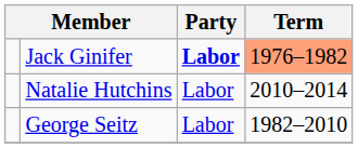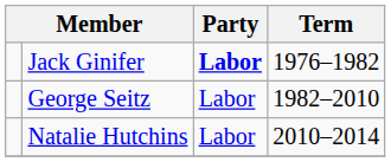Jack Ginifer | Term: lightsalmon background -> no background
rows swapped: George Seitz <-> Natalie Hutchins
